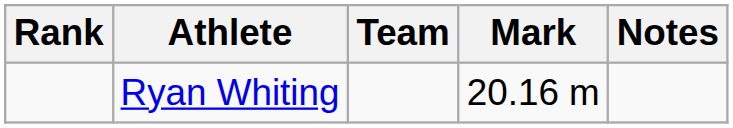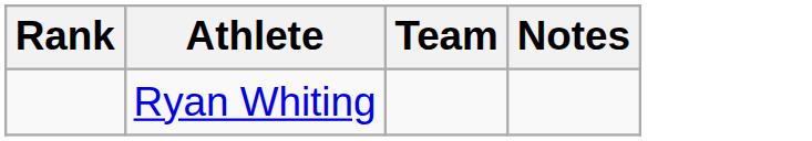- column: Mark | 20.16 m
